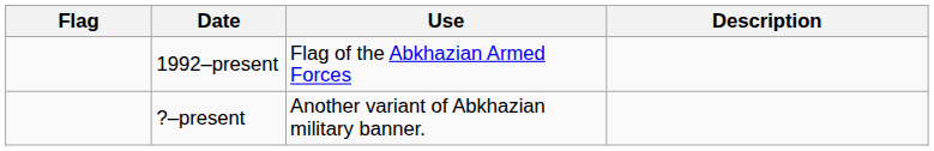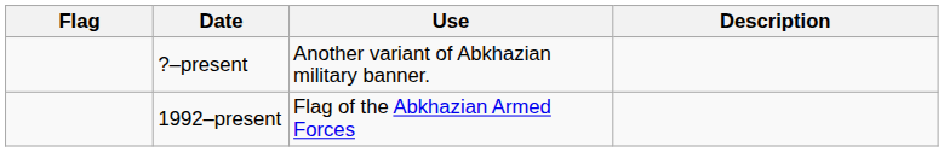rows swapped: 1992–present <-> ?–present
